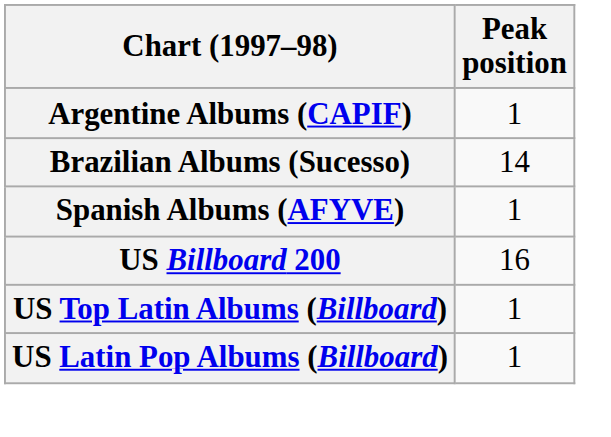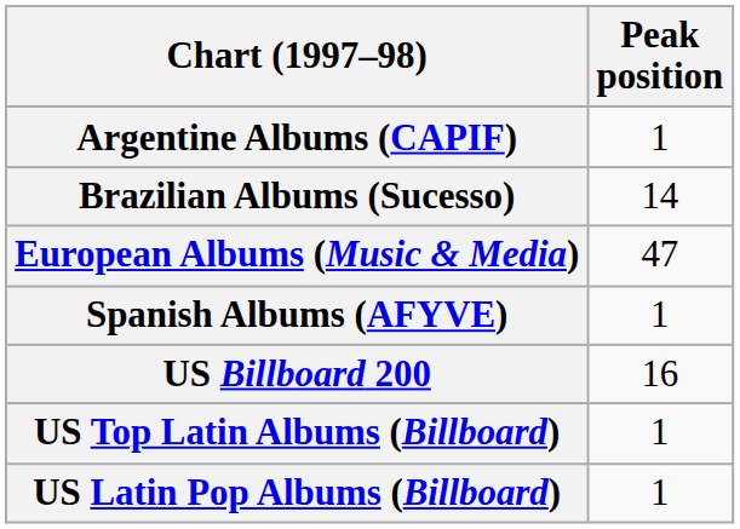+ row: European Albums (Music & Media) | 47
